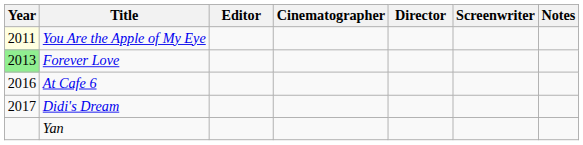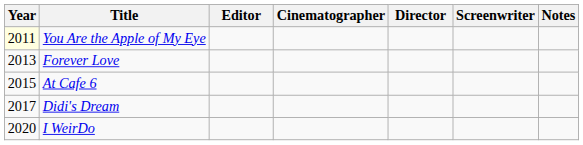Forever Love | Year: lightgreen background -> no background
At Cafe 6 | Year: 2016 -> 2015
+ row: 2020 | I WeirDo
- row: Yan
